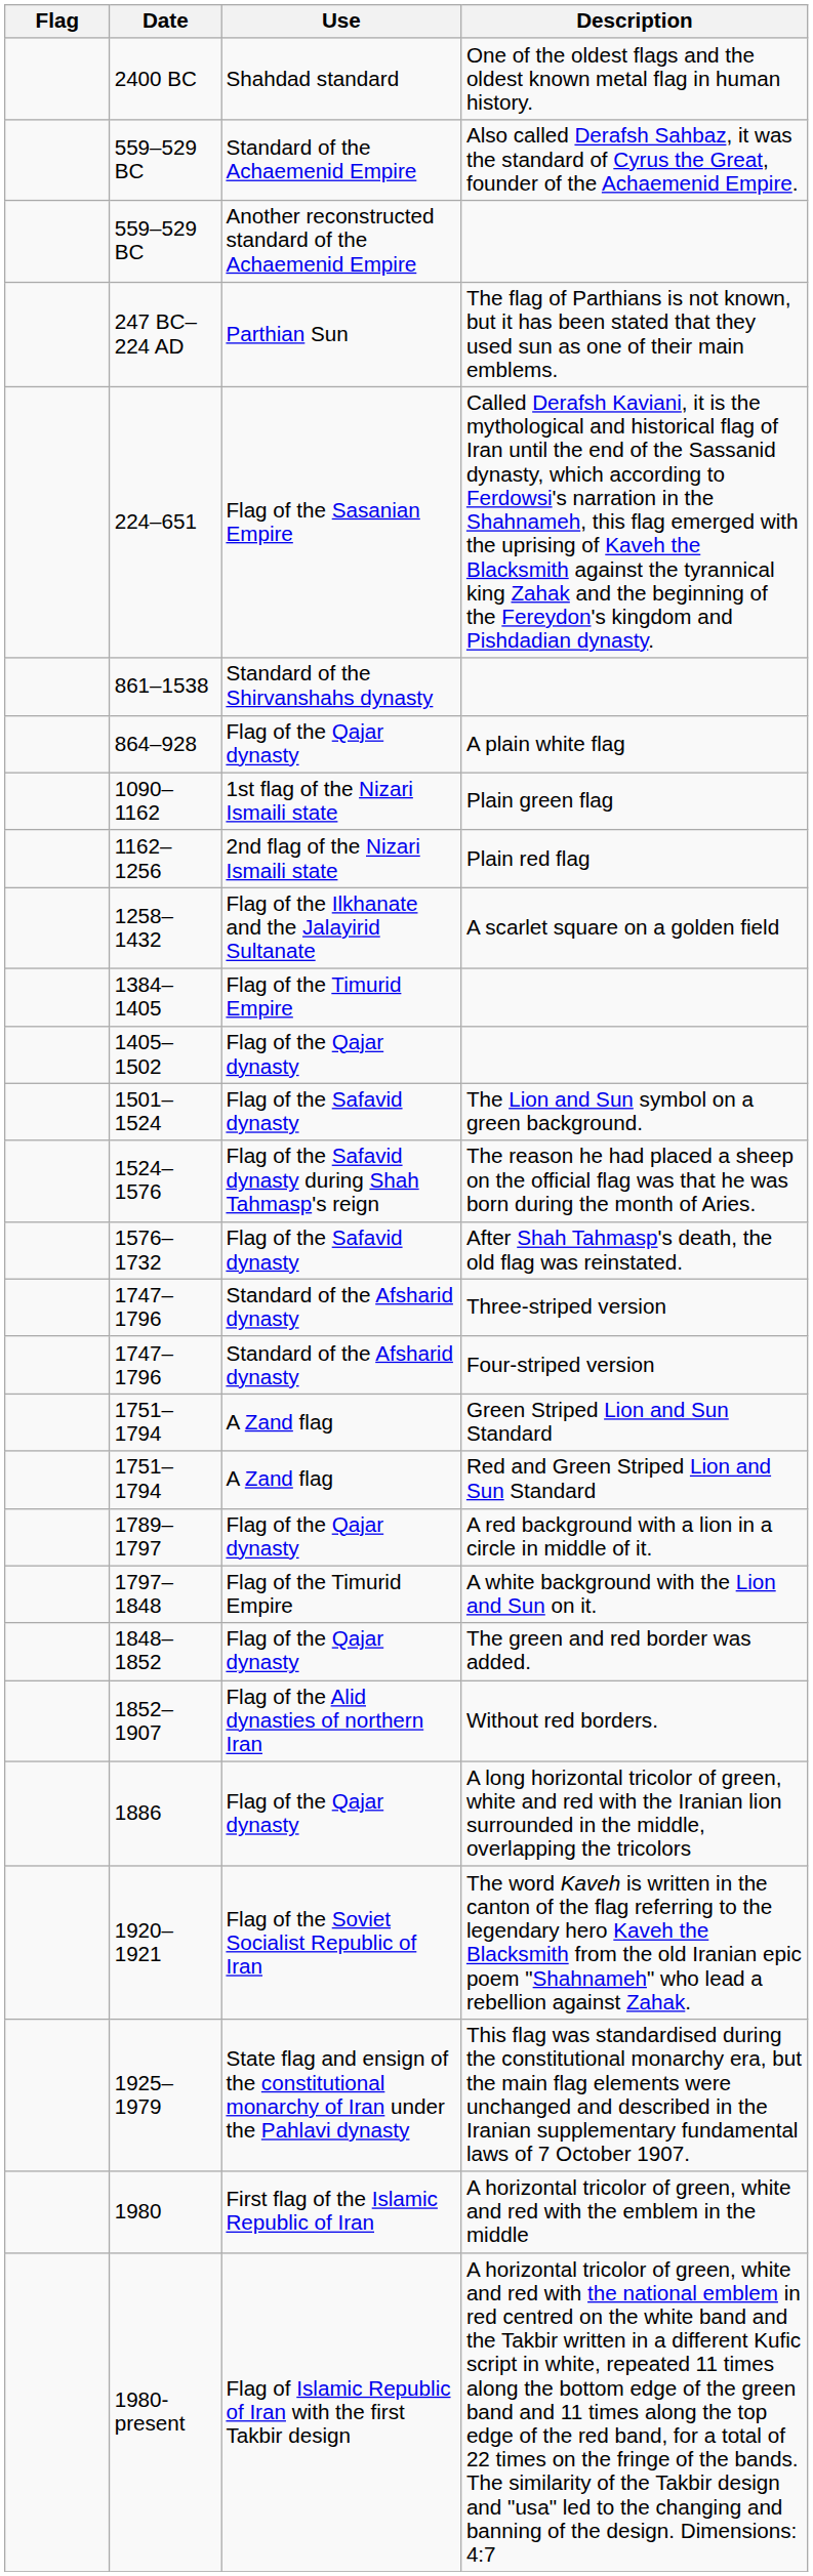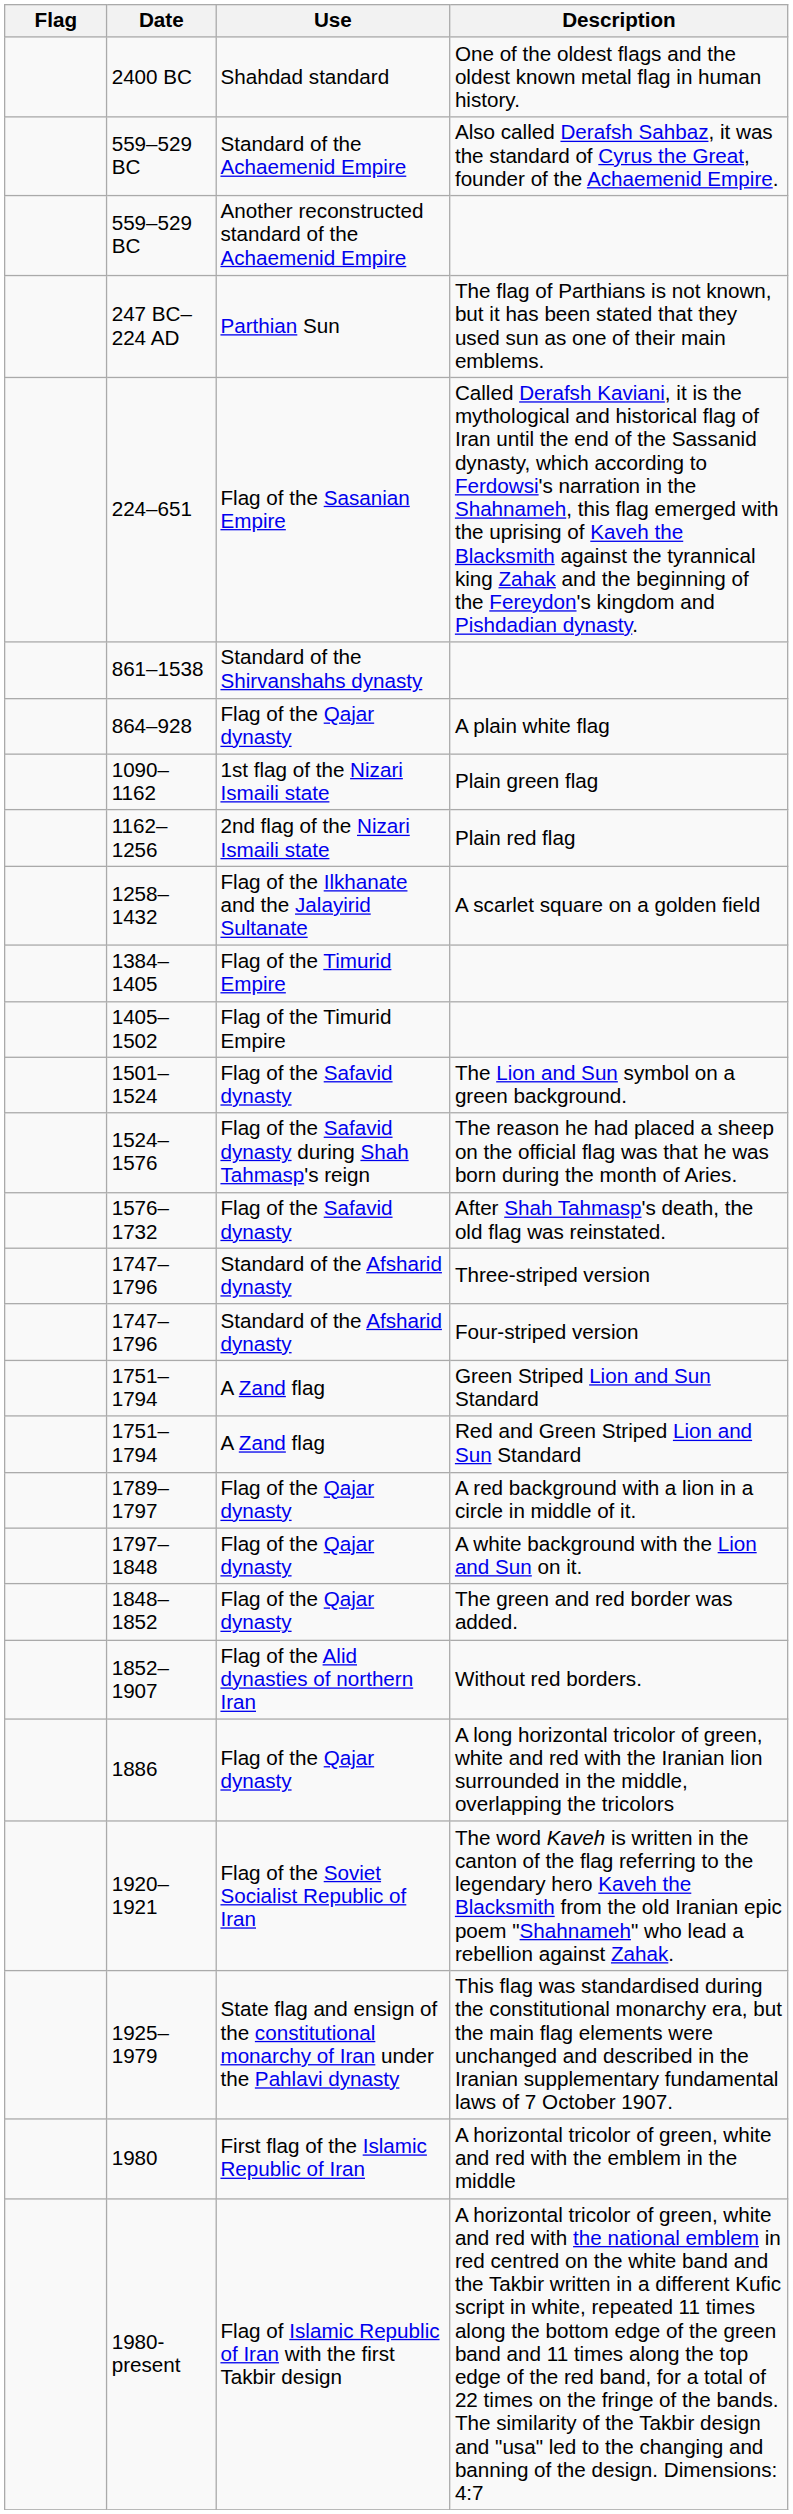1405–1502 | Use: Flag of the Qajar dynasty -> Flag of the Timurid Empire
1797–1848 | Use: Flag of the Timurid Empire -> Flag of the Qajar dynasty
